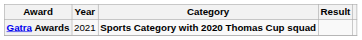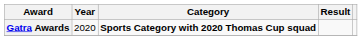Gatra Awards | Year: 2021 -> 2020
